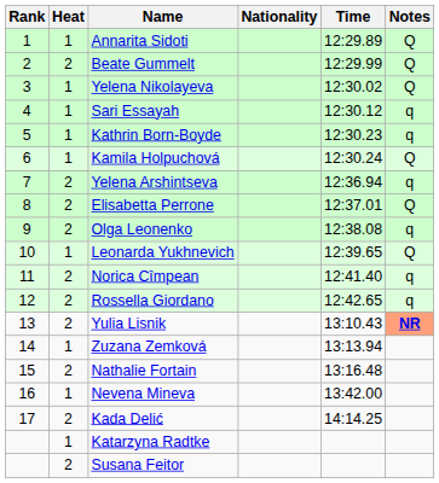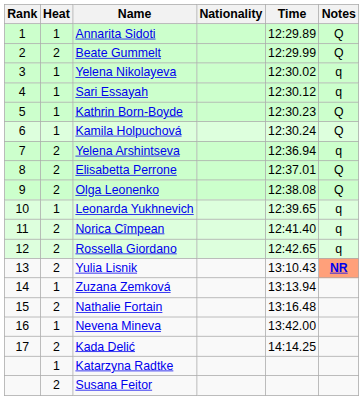Yelena Nikolayeva | Notes: Q -> q
Kathrin Born-Boyde | Notes: q -> Q
Olga Leonenko | Notes: q -> Q
Leonarda Yukhnevich | Notes: Q -> q
